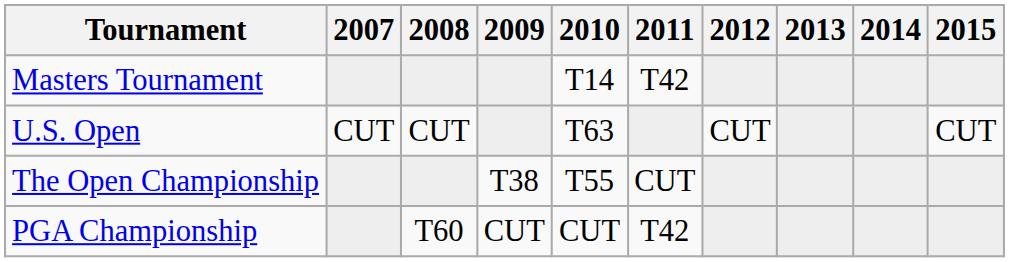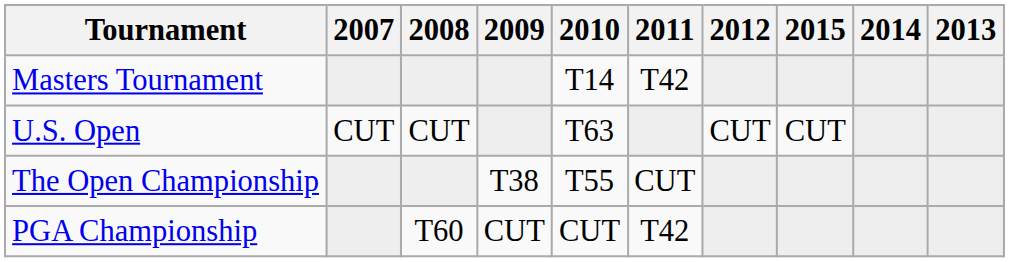columns swapped: 2013 <-> 2015
